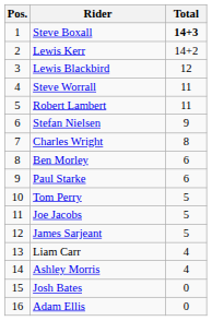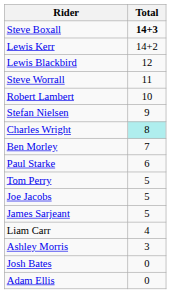- column: Pos. | 1 | 2 | 3 | 4 | 5 | 6 | 7 | 8 | 9 | 10 | 11 | 12 | 13 | 14 | 15 | 16
Robert Lambert | Total: 11 -> 10
Charles Wright | Total: no background -> paleturquoise background
Ben Morley | Total: 6 -> 7
Ashley Morris | Total: 4 -> 3
